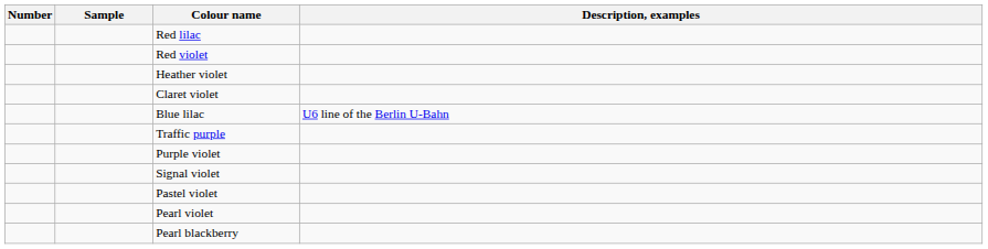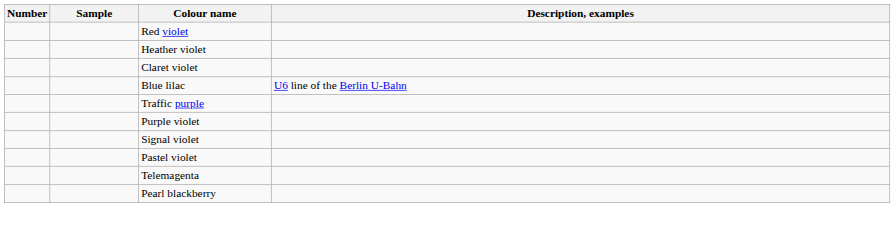- row: Red lilac
+ row: Telemagenta
- row: Pearl violet
